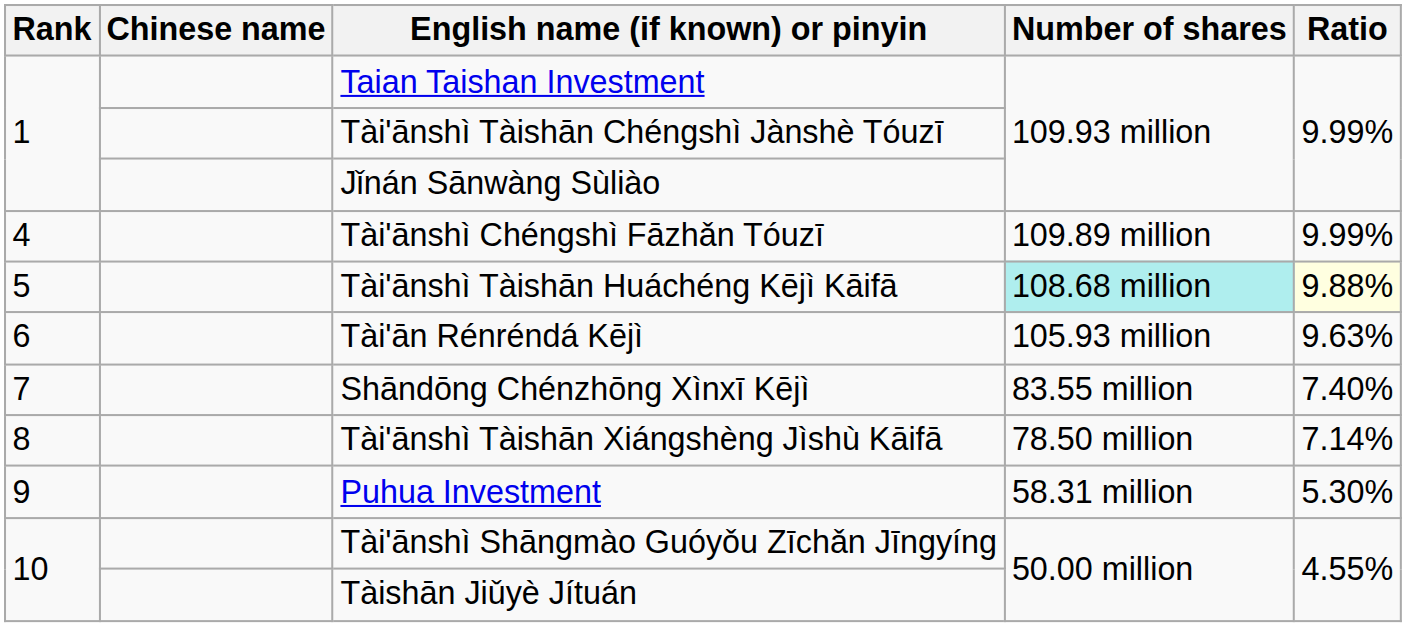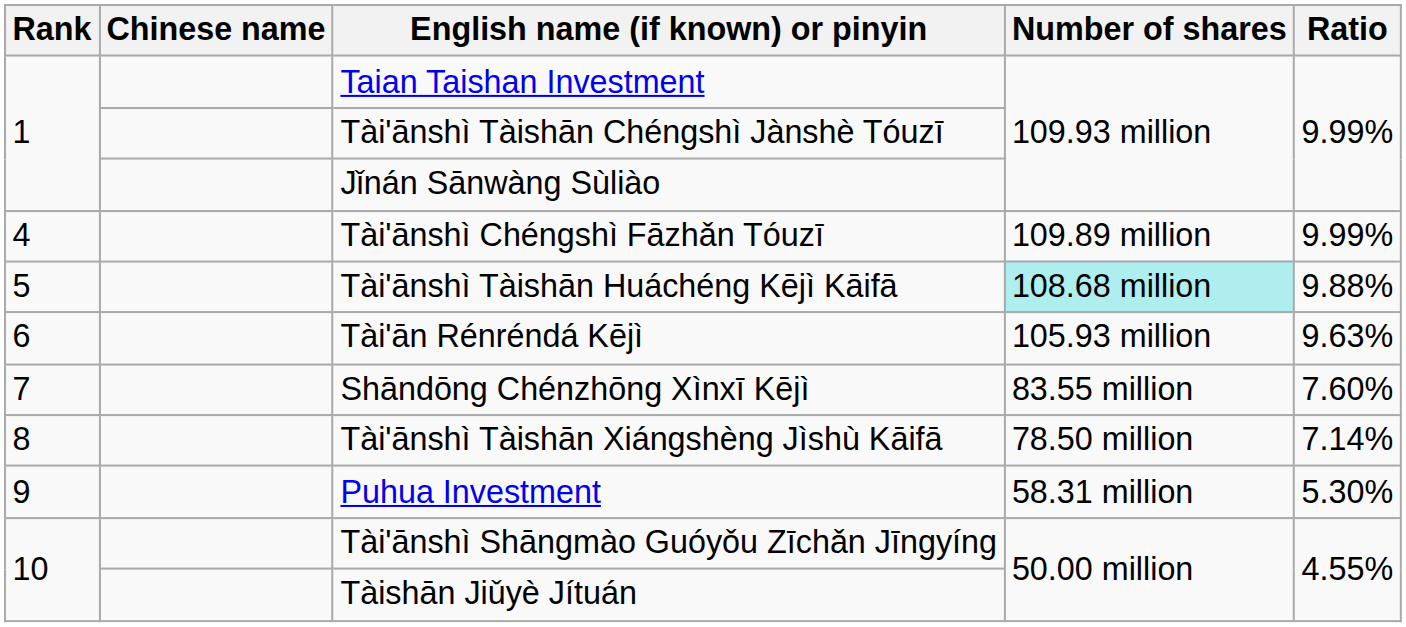Tài'ānshì Tàishān Huáchéng Kējì Kāifā | Ratio: lightyellow background -> no background
Shāndōng Chénzhōng Xìnxī Kējì | Ratio: 7.40% -> 7.60%
